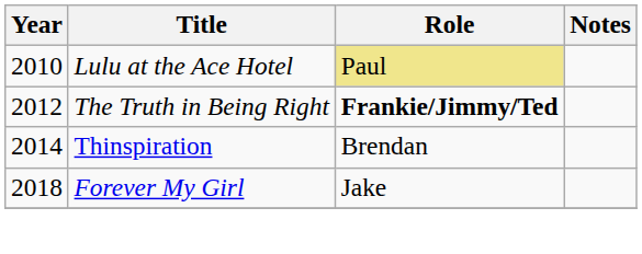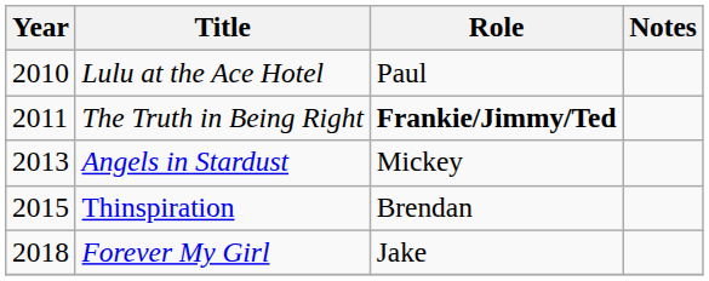Lulu at the Ace Hotel | Role: khaki background -> no background
The Truth in Being Right | Year: 2012 -> 2011
+ row: 2013 | Angels in Stardust | Mickey
Thinspiration | Year: 2014 -> 2015
